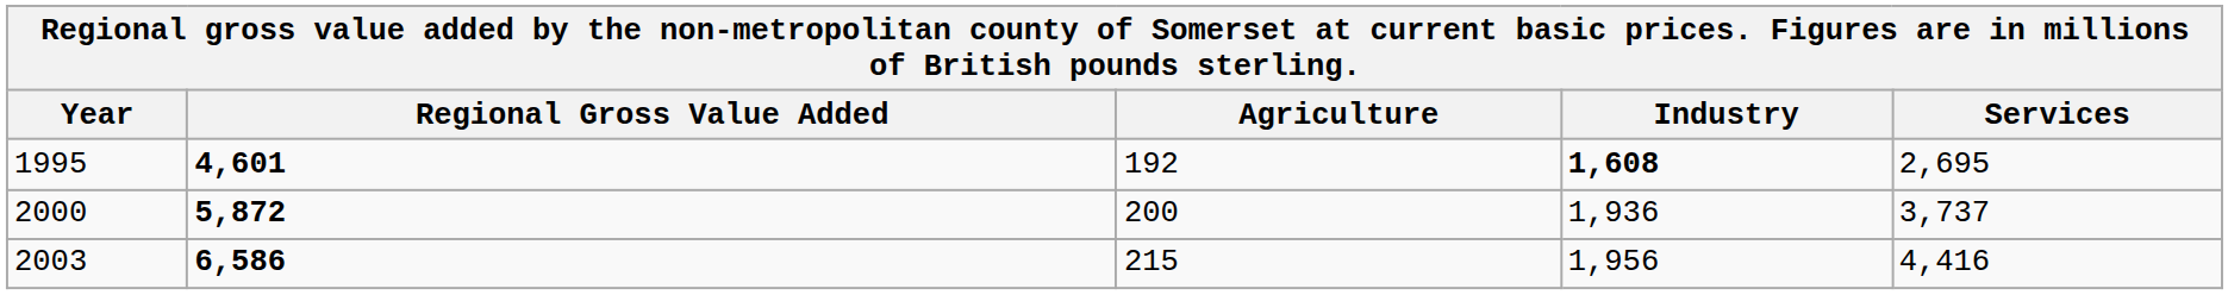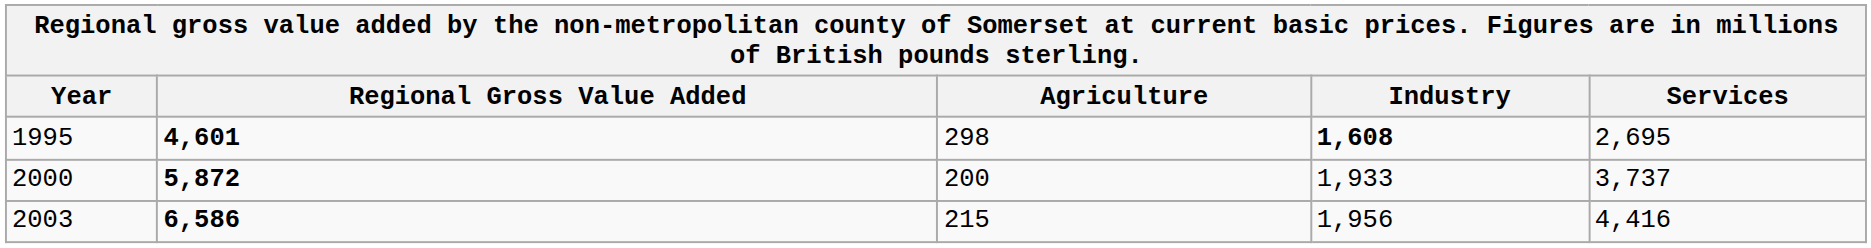1995 | Agriculture: 192 -> 298
2000 | Industry: 1,936 -> 1,933
